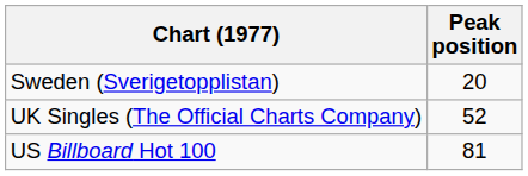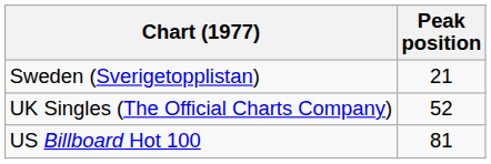Sweden (Sverigetopplistan) | Peak position: 20 -> 21
